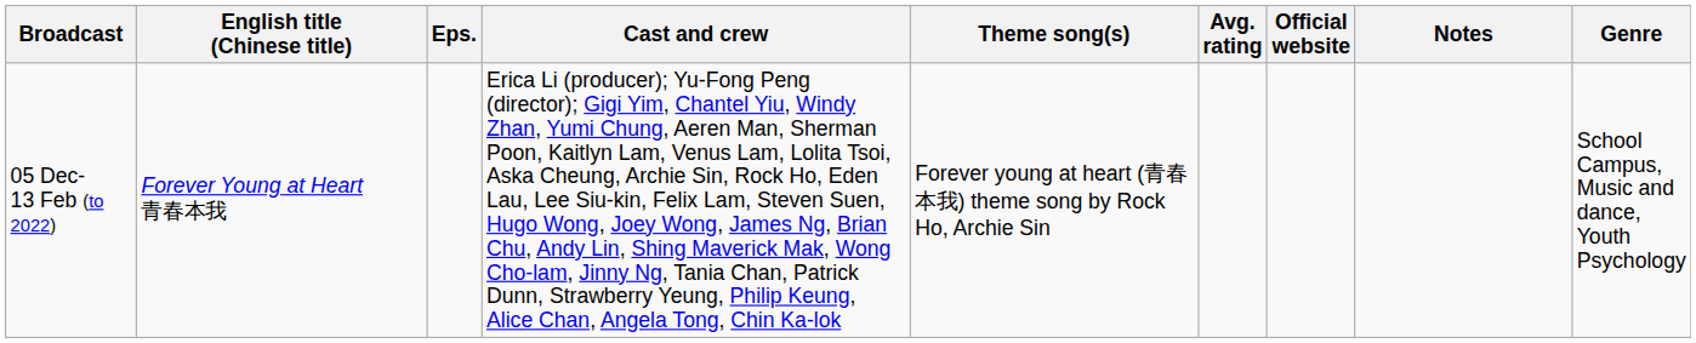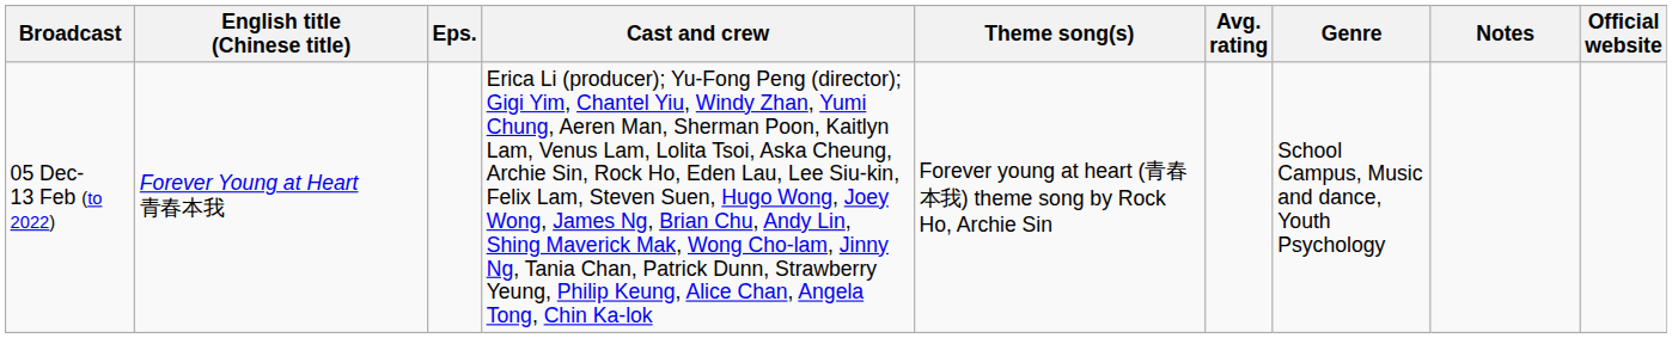columns swapped: Genre <-> Official website
